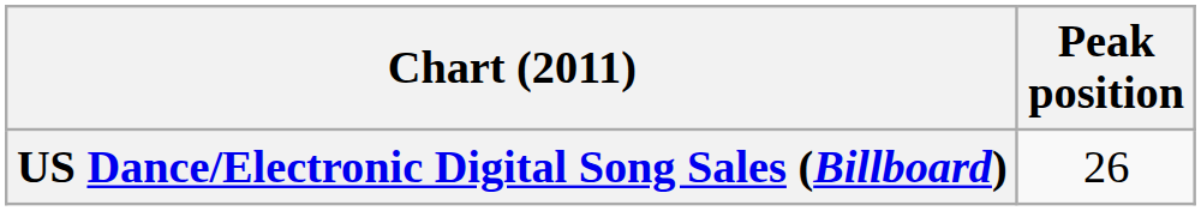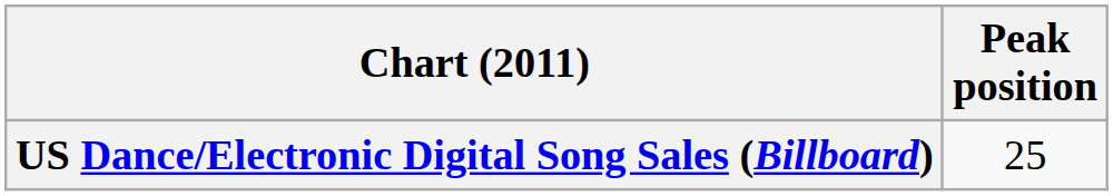US Dance/Electronic Digital Song Sales (Billboard) | Peak position: 26 -> 25
